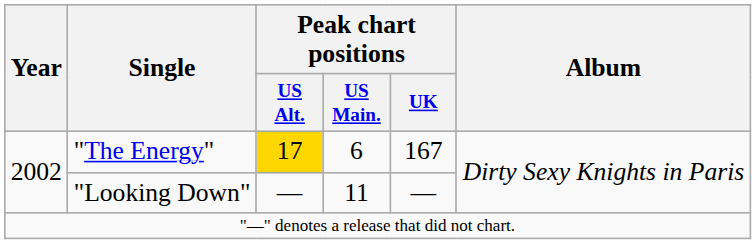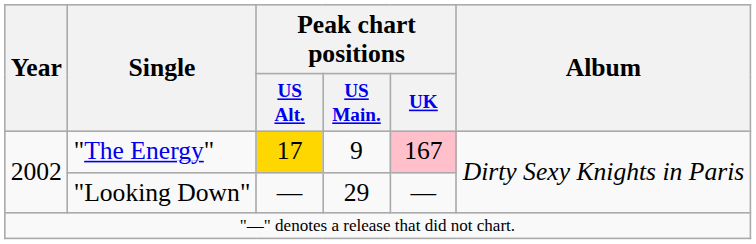"The Energy" | Peak chart positions / US Main.: 6 -> 9
"The Energy" | Peak chart positions / UK: no background -> pink background
"Looking Down" | Peak chart positions / US Main.: 11 -> 29
